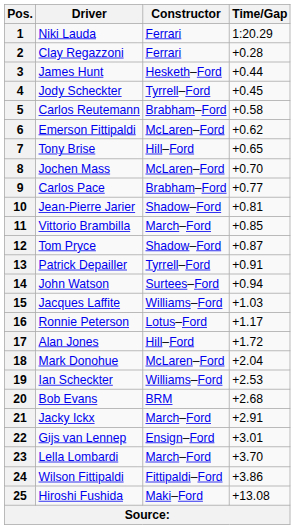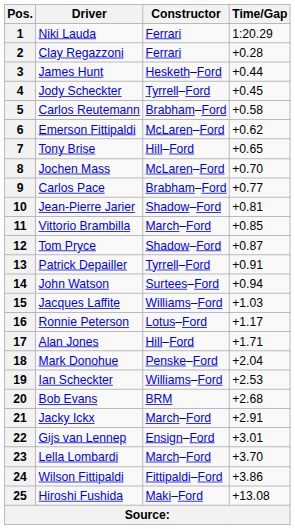17 | Time/Gap: +1.72 -> +1.71
18 | Constructor: McLaren–Ford -> Penske–Ford
